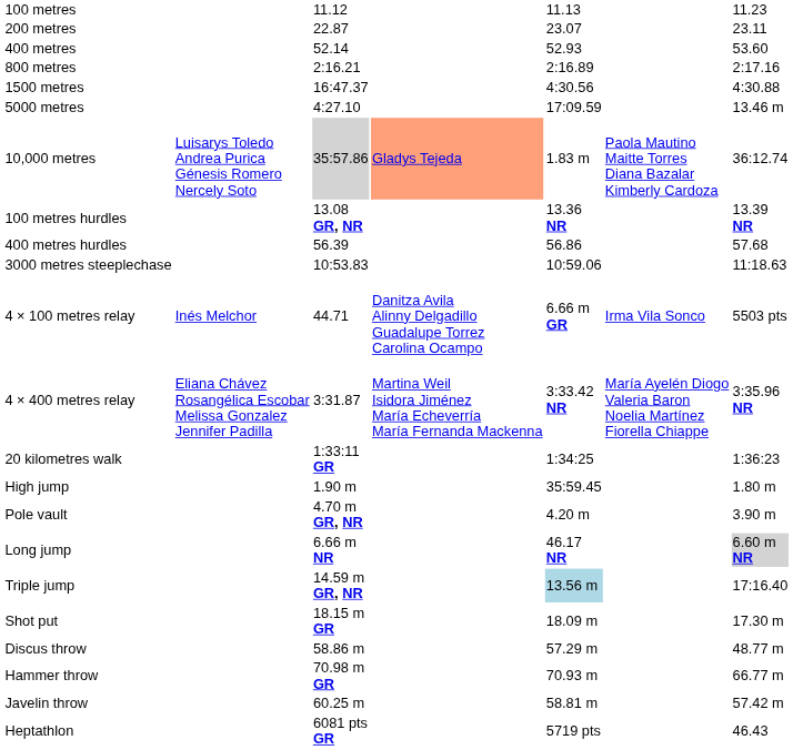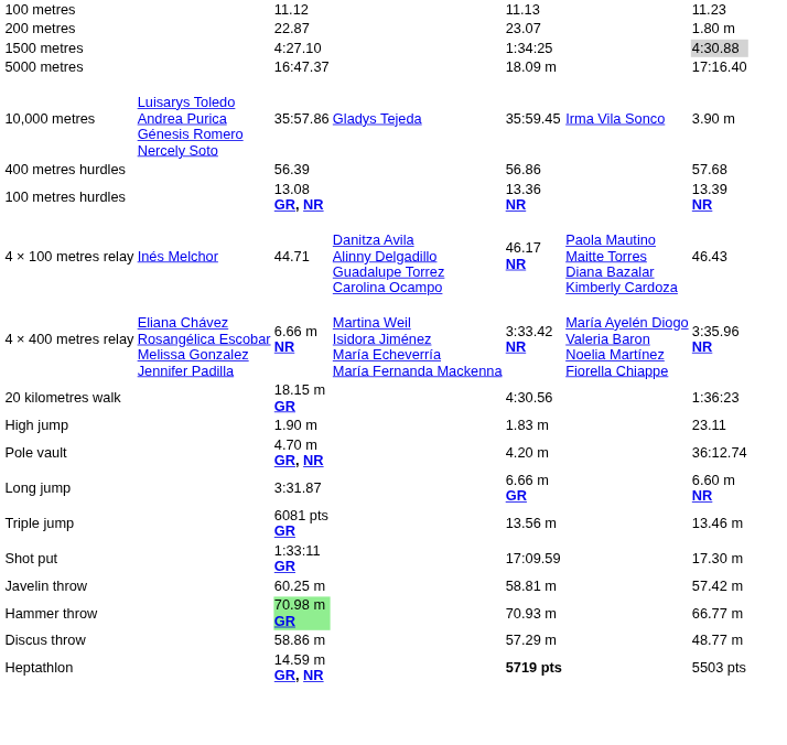200 metres | column 7: 23.11 -> 1.80 m
- row: 400 metres | 52.14 | 52.93 | 53.60
- row: 800 metres | 2:16.21 | 2:16.89 | 2:17.16
1500 metres | column 3: 16:47.37 -> 4:27.10
1500 metres | column 5: 4:30.56 -> 1:34:25
1500 metres | column 7: no background -> lightgrey background
5000 metres | column 3: 4:27.10 -> 16:47.37
5000 metres | column 5: 17:09.59 -> 18.09 m
5000 metres | column 7: 13.46 m -> 17:16.40
10,000 metres | column 3: lightgrey background -> no background
10,000 metres | column 4: lightsalmon background -> no background
10,000 metres | column 5: 1.83 m -> 35:59.45
10,000 metres | column 6: Paola Mautino Maitte Torres Diana Bazalar Kimberly Cardoza -> Irma Vila Sonco
10,000 metres | column 7: 36:12.74 -> 3.90 m
rows swapped: 100 metres hurdles <-> 400 metres hurdles
- row: 3000 metres steeplechase | 10:53.83 | 10:59.06 | 11:18.63
4 × 100 metres relay | column 5: 6.66 m GR -> 46.17 NR
4 × 100 metres relay | column 6: Irma Vila Sonco -> Paola Mautino Maitte Torres Diana Bazalar Kimberly Cardoza
4 × 100 metres relay | column 7: 5503 pts -> 46.43
4 × 400 metres relay | column 3: 3:31.87 -> 6.66 m NR
20 kilometres walk | column 3: 1:33:11 GR -> 18.15 m GR
20 kilometres walk | column 5: 1:34:25 -> 4:30.56
High jump | column 5: 35:59.45 -> 1.83 m
High jump | column 7: 1.80 m -> 23.11
Pole vault | column 7: 3.90 m -> 36:12.74
Long jump | column 3: 6.66 m NR -> 3:31.87
Long jump | column 5: 46.17 NR -> 6.66 m GR
Long jump | column 7: lightgrey background -> no background
Triple jump | column 3: 14.59 m GR, NR -> 6081 pts GR
Triple jump | column 5: lightblue background -> no background
Triple jump | column 7: 17:16.40 -> 13.46 m
Shot put | column 3: 18.15 m GR -> 1:33:11 GR
Shot put | column 5: 18.09 m -> 17:09.59
rows swapped: Discus throw <-> Javelin throw
Hammer throw | column 3: no background -> lightgreen background
Heptathlon | column 3: 6081 pts GR -> 14.59 m GR, NR
Heptathlon | column 5: normal -> bold
Heptathlon | column 7: 46.43 -> 5503 pts
